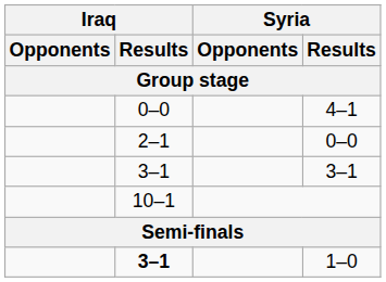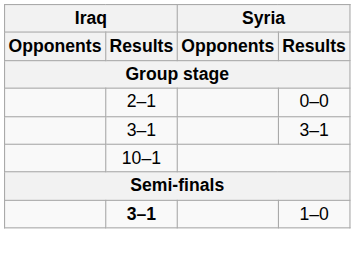- row: 0–0 | 4–1
